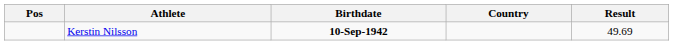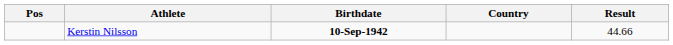Kerstin Nilsson | Result: 49.69 -> 44.66
